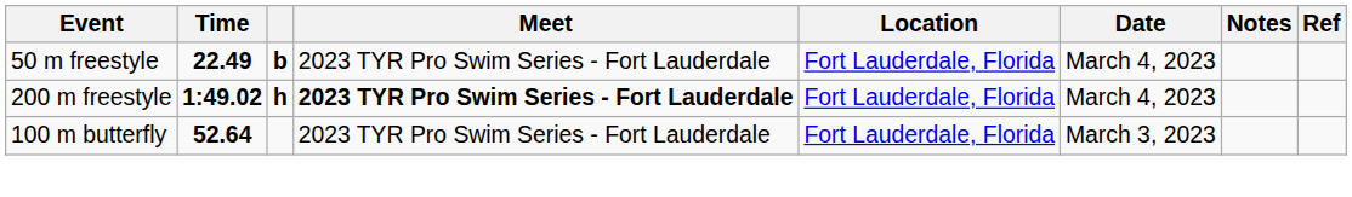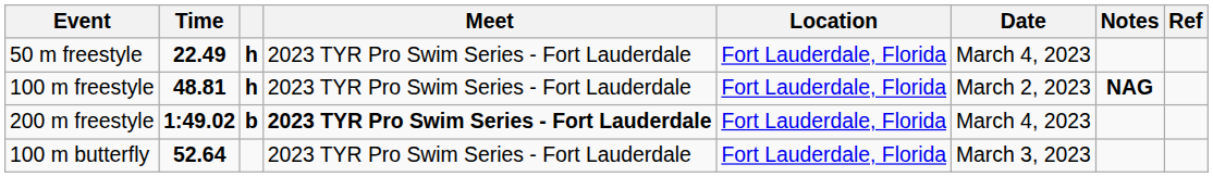50 m freestyle | column 3: b -> h
+ row: 100 m freestyle | 48.81 | h | 2023 TYR Pro Swim Series - Fort Lauderdale | Fort Lauderdale, Florida | March 2, 2023 | NAG
200 m freestyle | column 3: h -> b
